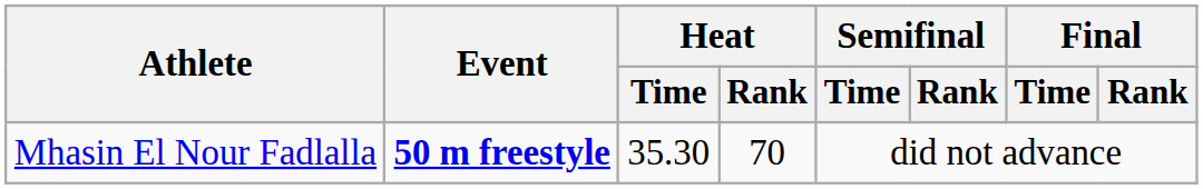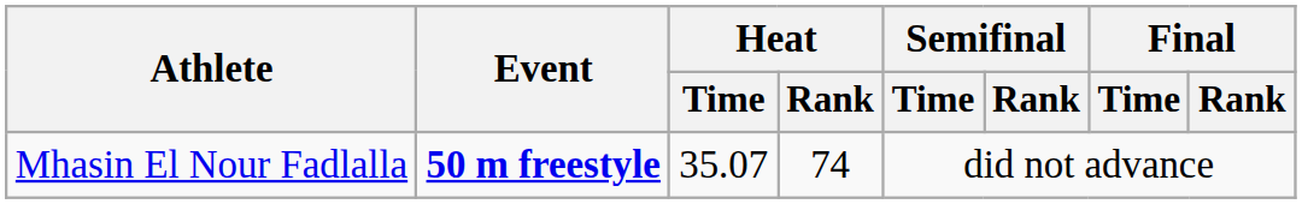Mhasin El Nour Fadlalla | Heat / Time: 35.30 -> 35.07
Mhasin El Nour Fadlalla | Heat / Rank: 70 -> 74
